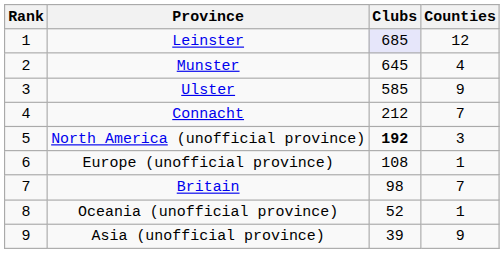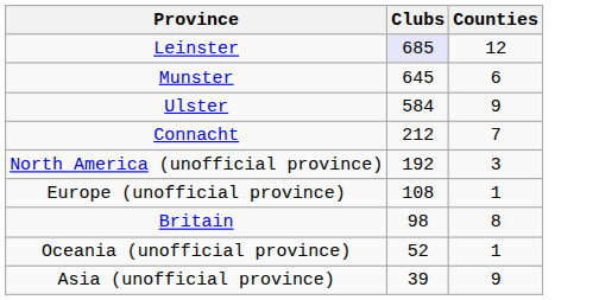- column: Rank | 1 | 2 | 3 | 4 | 5 | 6 | 7 | 8 | 9
Munster | Counties: 4 -> 6
Ulster | Clubs: 585 -> 584
North America (unofficial province) | Clubs: bold -> normal
Britain | Counties: 7 -> 8
